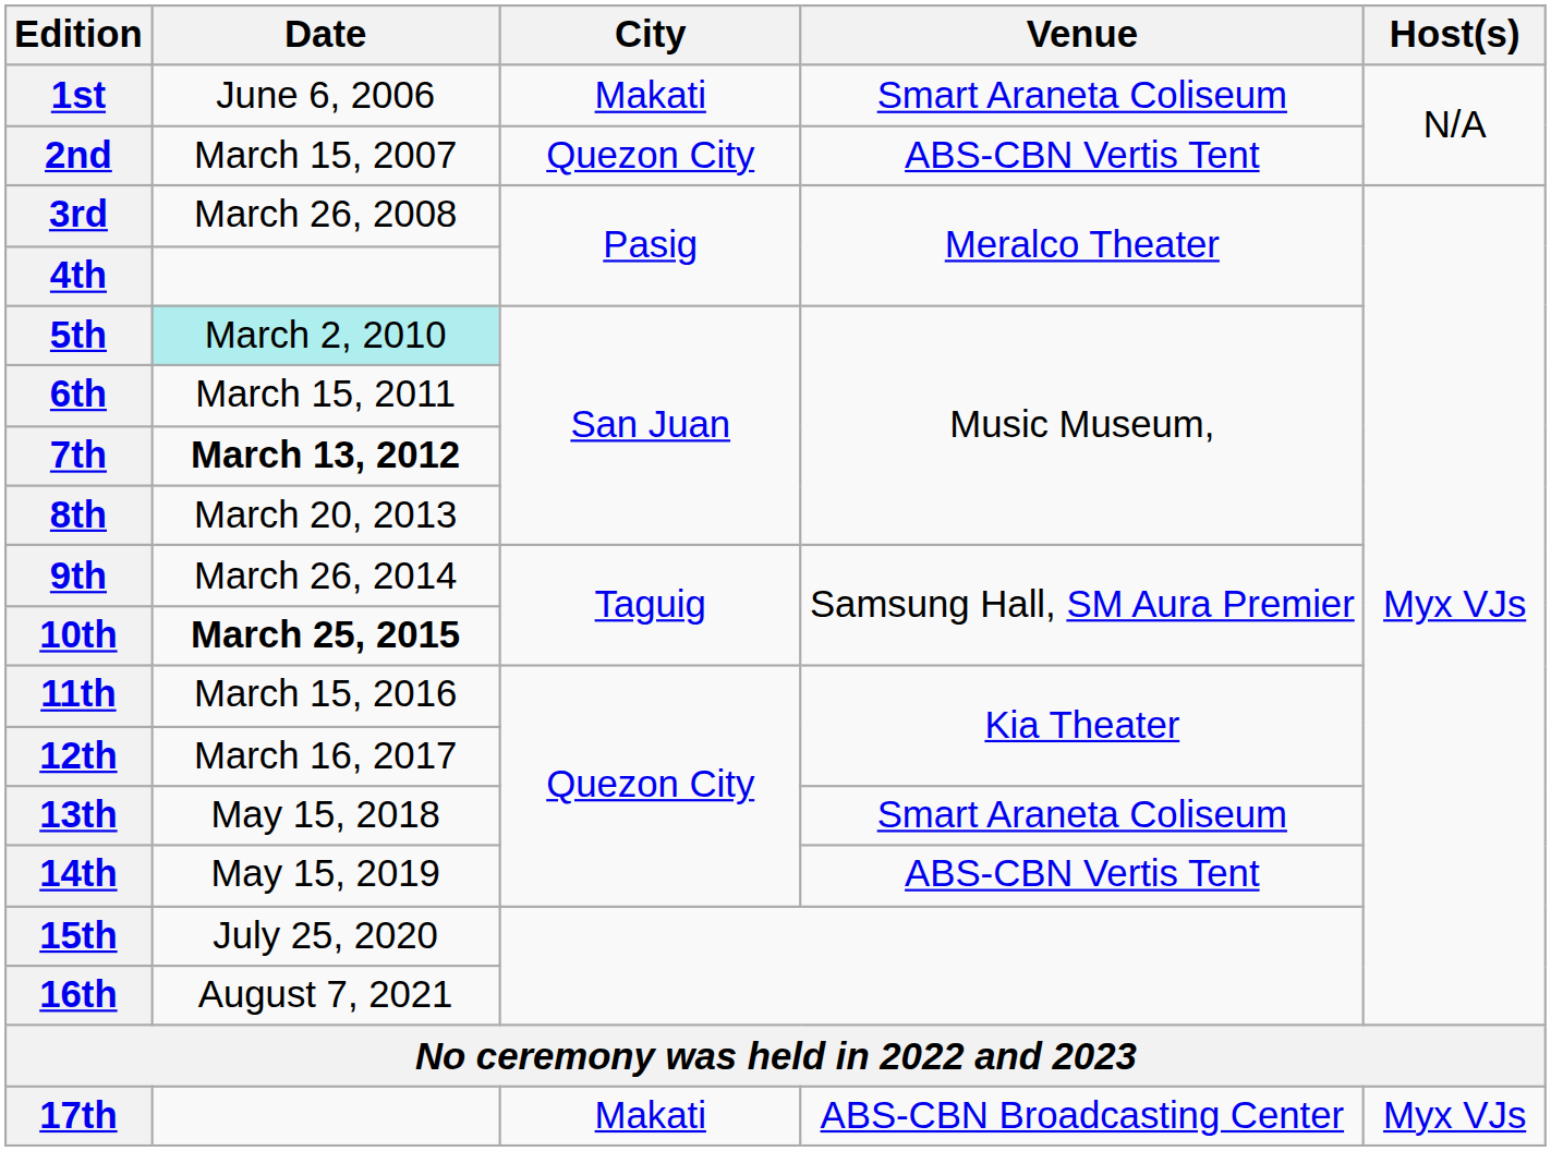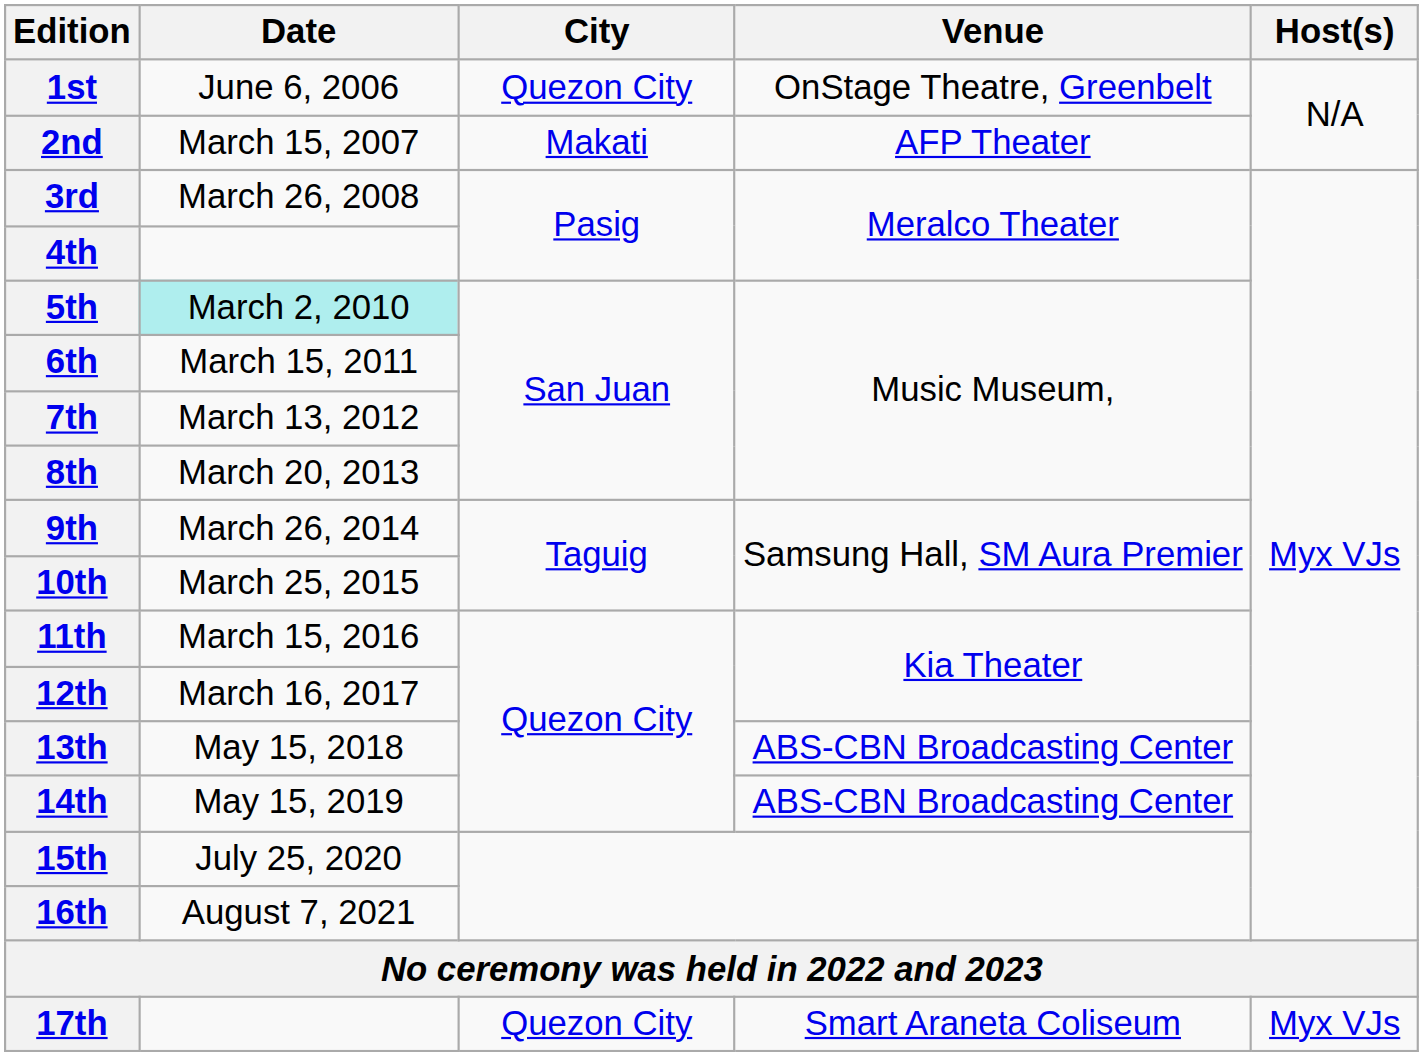1st | City: Makati -> Quezon City
1st | Venue: Smart Araneta Coliseum -> OnStage Theatre, Greenbelt
2nd | City: Quezon City -> Makati
2nd | Venue: ABS-CBN Vertis Tent -> AFP Theater
7th | Date: bold -> normal
10th | Date: bold -> normal
13th | Venue: Smart Araneta Coliseum -> ABS-CBN Broadcasting Center
14th | Venue: ABS-CBN Vertis Tent -> ABS-CBN Broadcasting Center
17th | City: Makati -> Quezon City
17th | Venue: ABS-CBN Broadcasting Center -> Smart Araneta Coliseum
